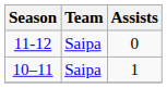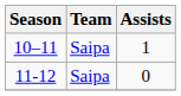rows swapped: 10–11 <-> 11-12
